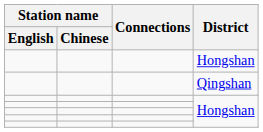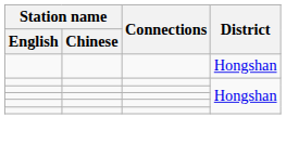- row: Qingshan
